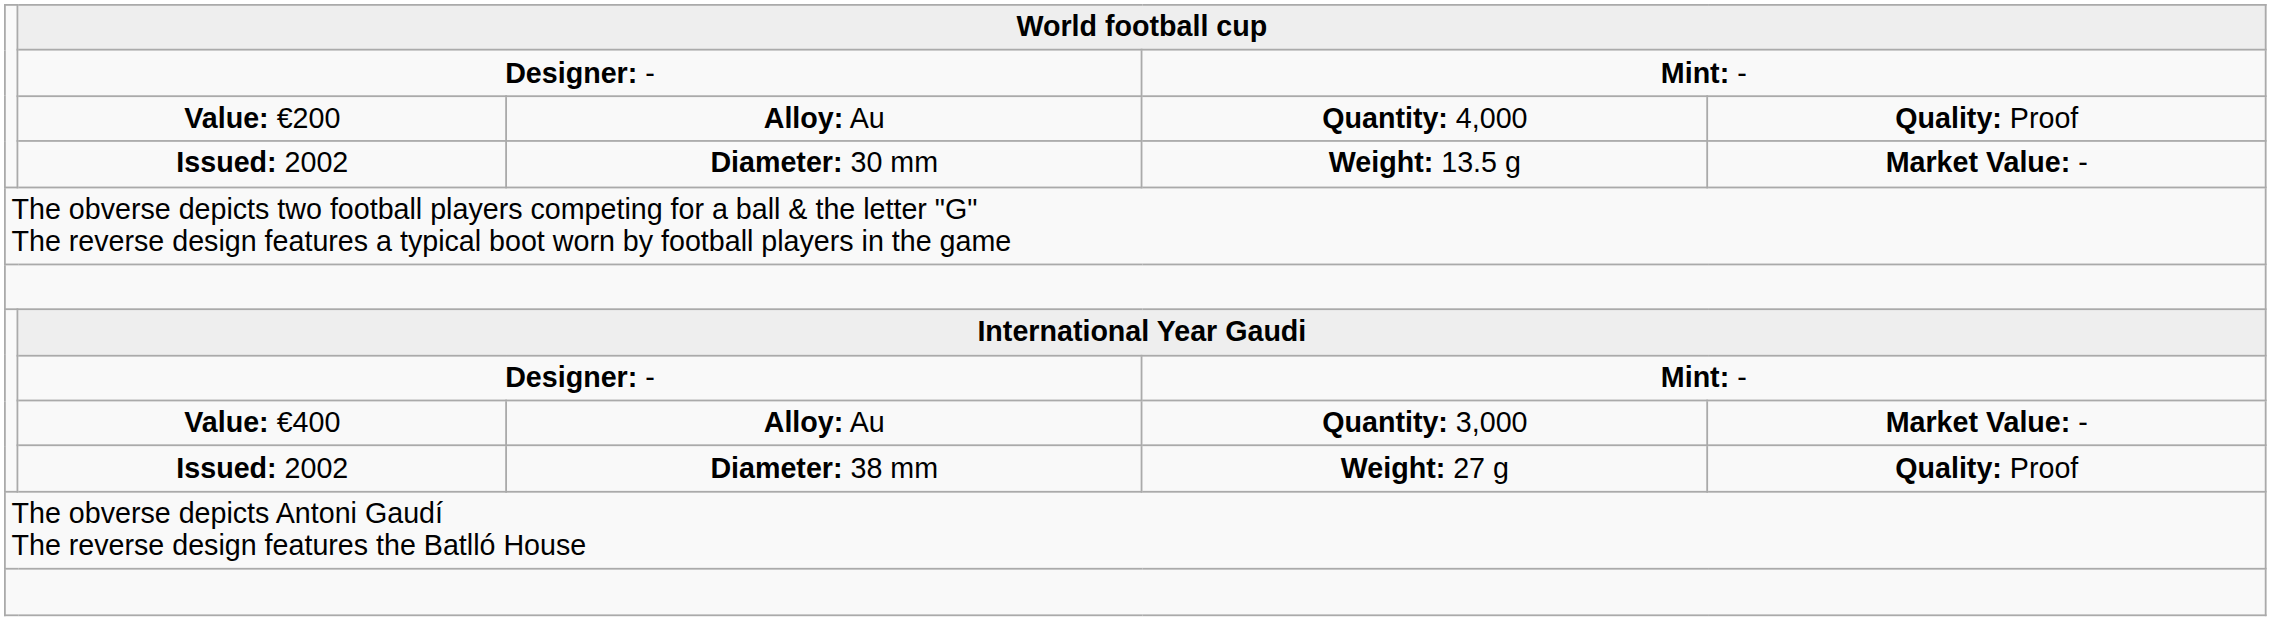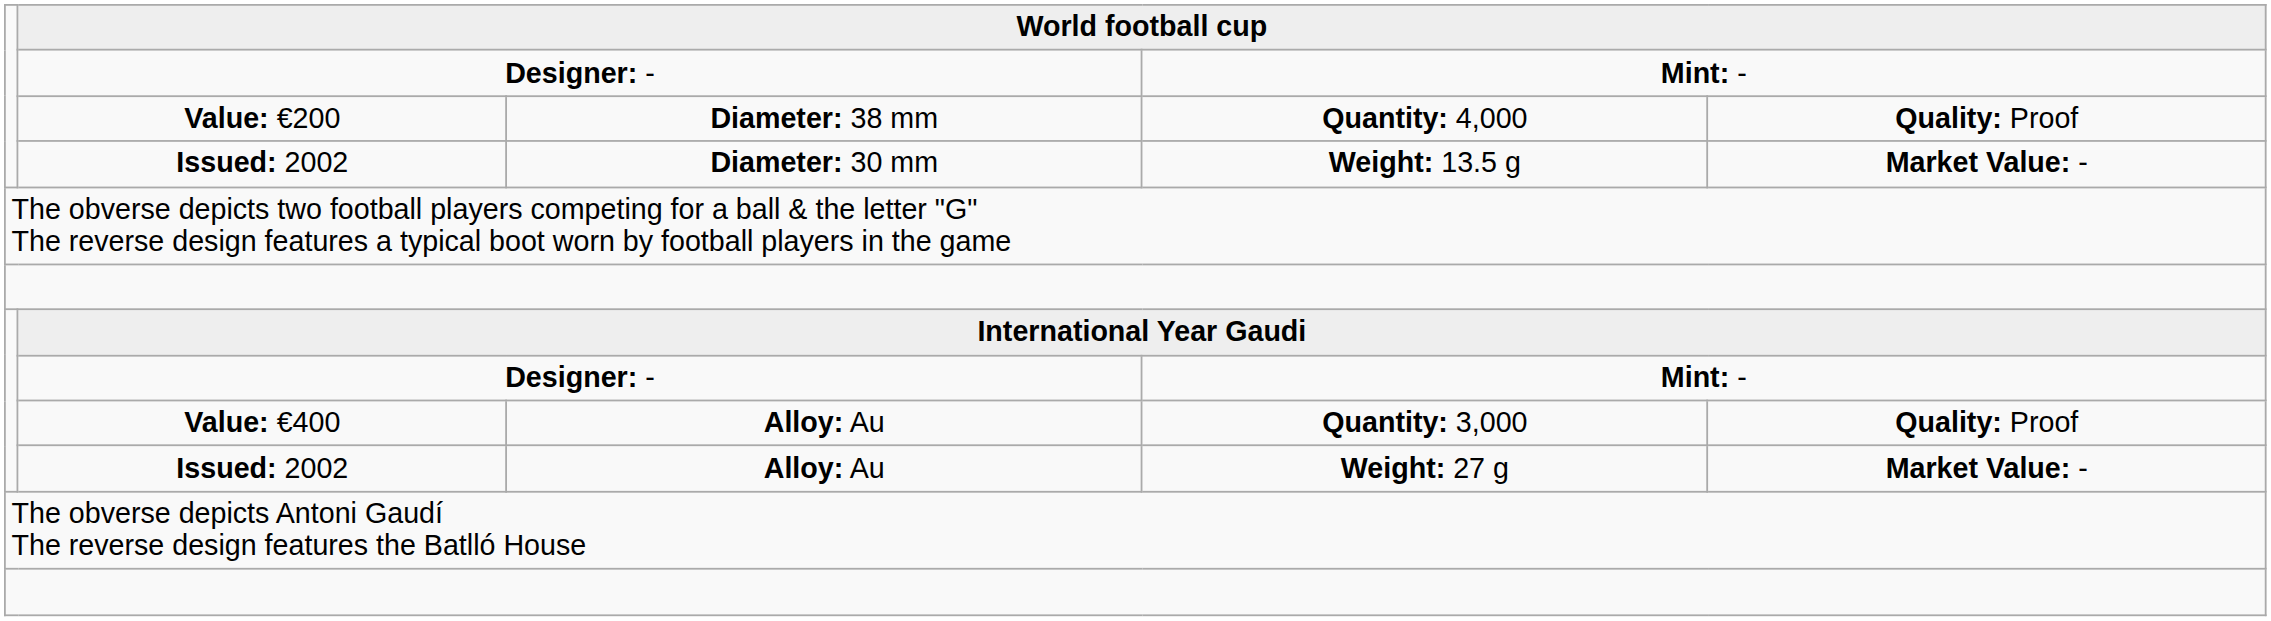Quantity: 4,000 | column 3: Alloy: Au -> Diameter: 38 mm
Quantity: 3,000 | column 5: Market Value: - -> Quality: Proof
Weight: 27 g | column 3: Diameter: 38 mm -> Alloy: Au
Weight: 27 g | column 5: Quality: Proof -> Market Value: -
